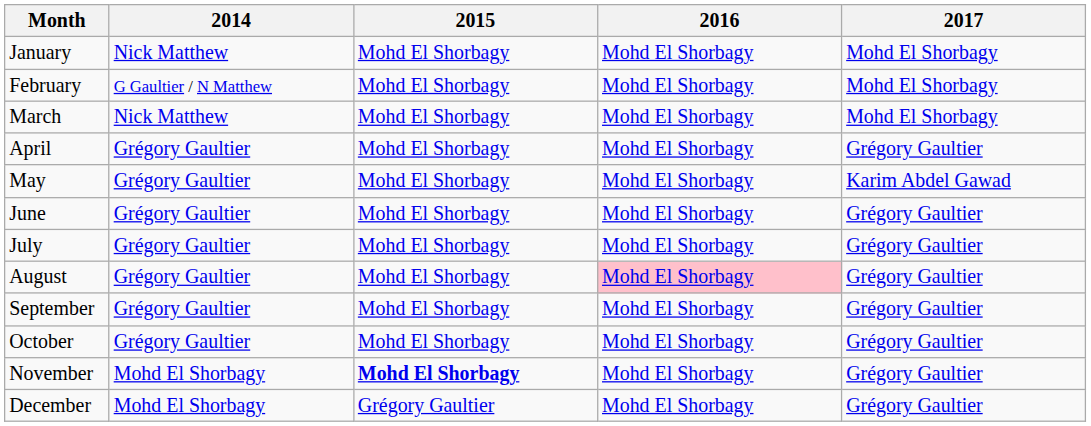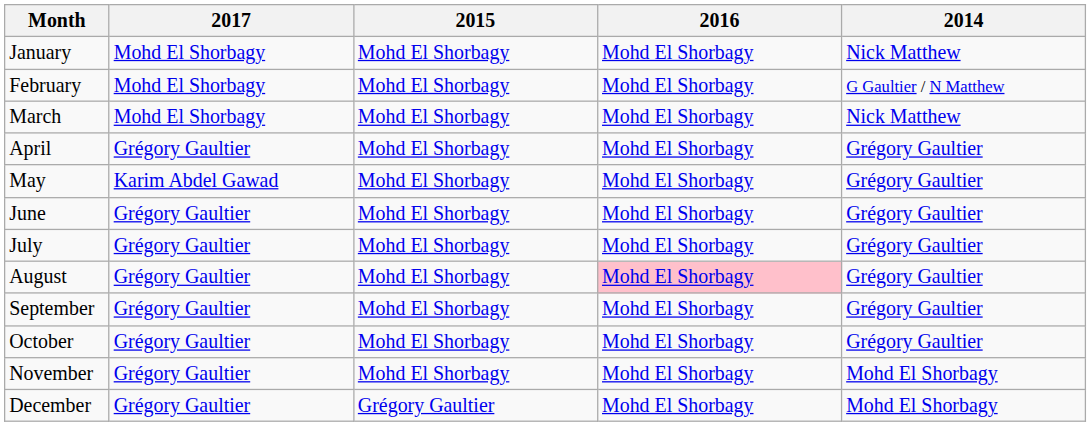columns swapped: 2014 <-> 2017
November | 2015: bold -> normal
